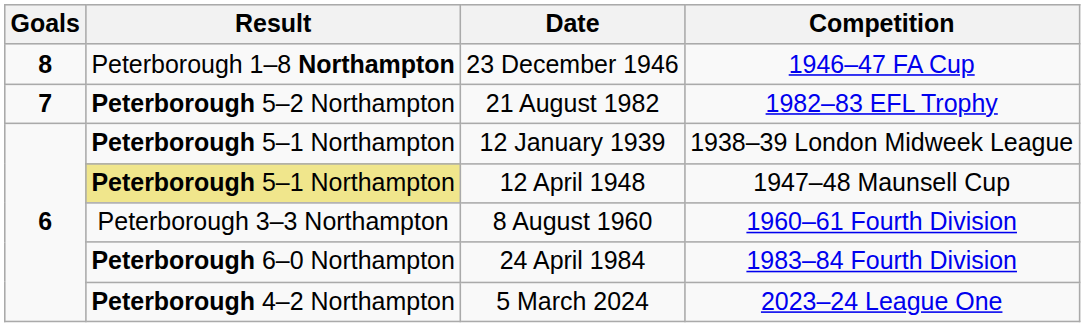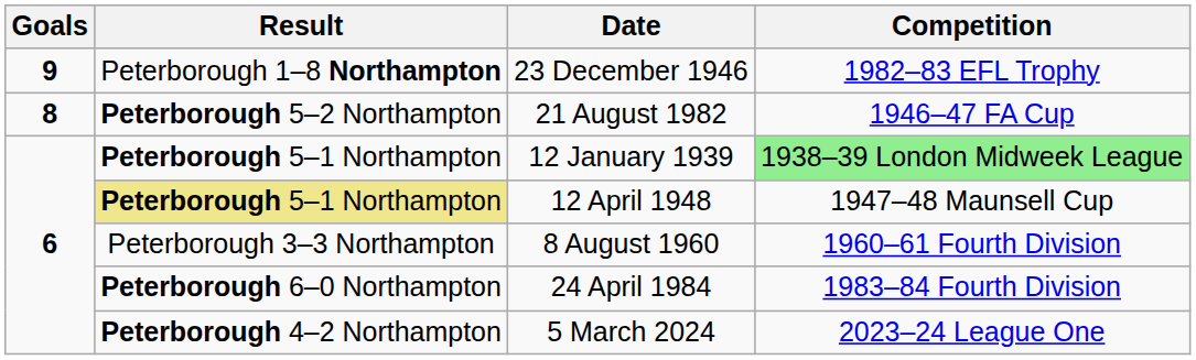23 December 1946 | Goals: 8 -> 9
23 December 1946 | Competition: 1946–47 FA Cup -> 1982–83 EFL Trophy
21 August 1982 | Goals: 7 -> 8
21 August 1982 | Competition: 1982–83 EFL Trophy -> 1946–47 FA Cup
12 January 1939 | Competition: no background -> lightgreen background
